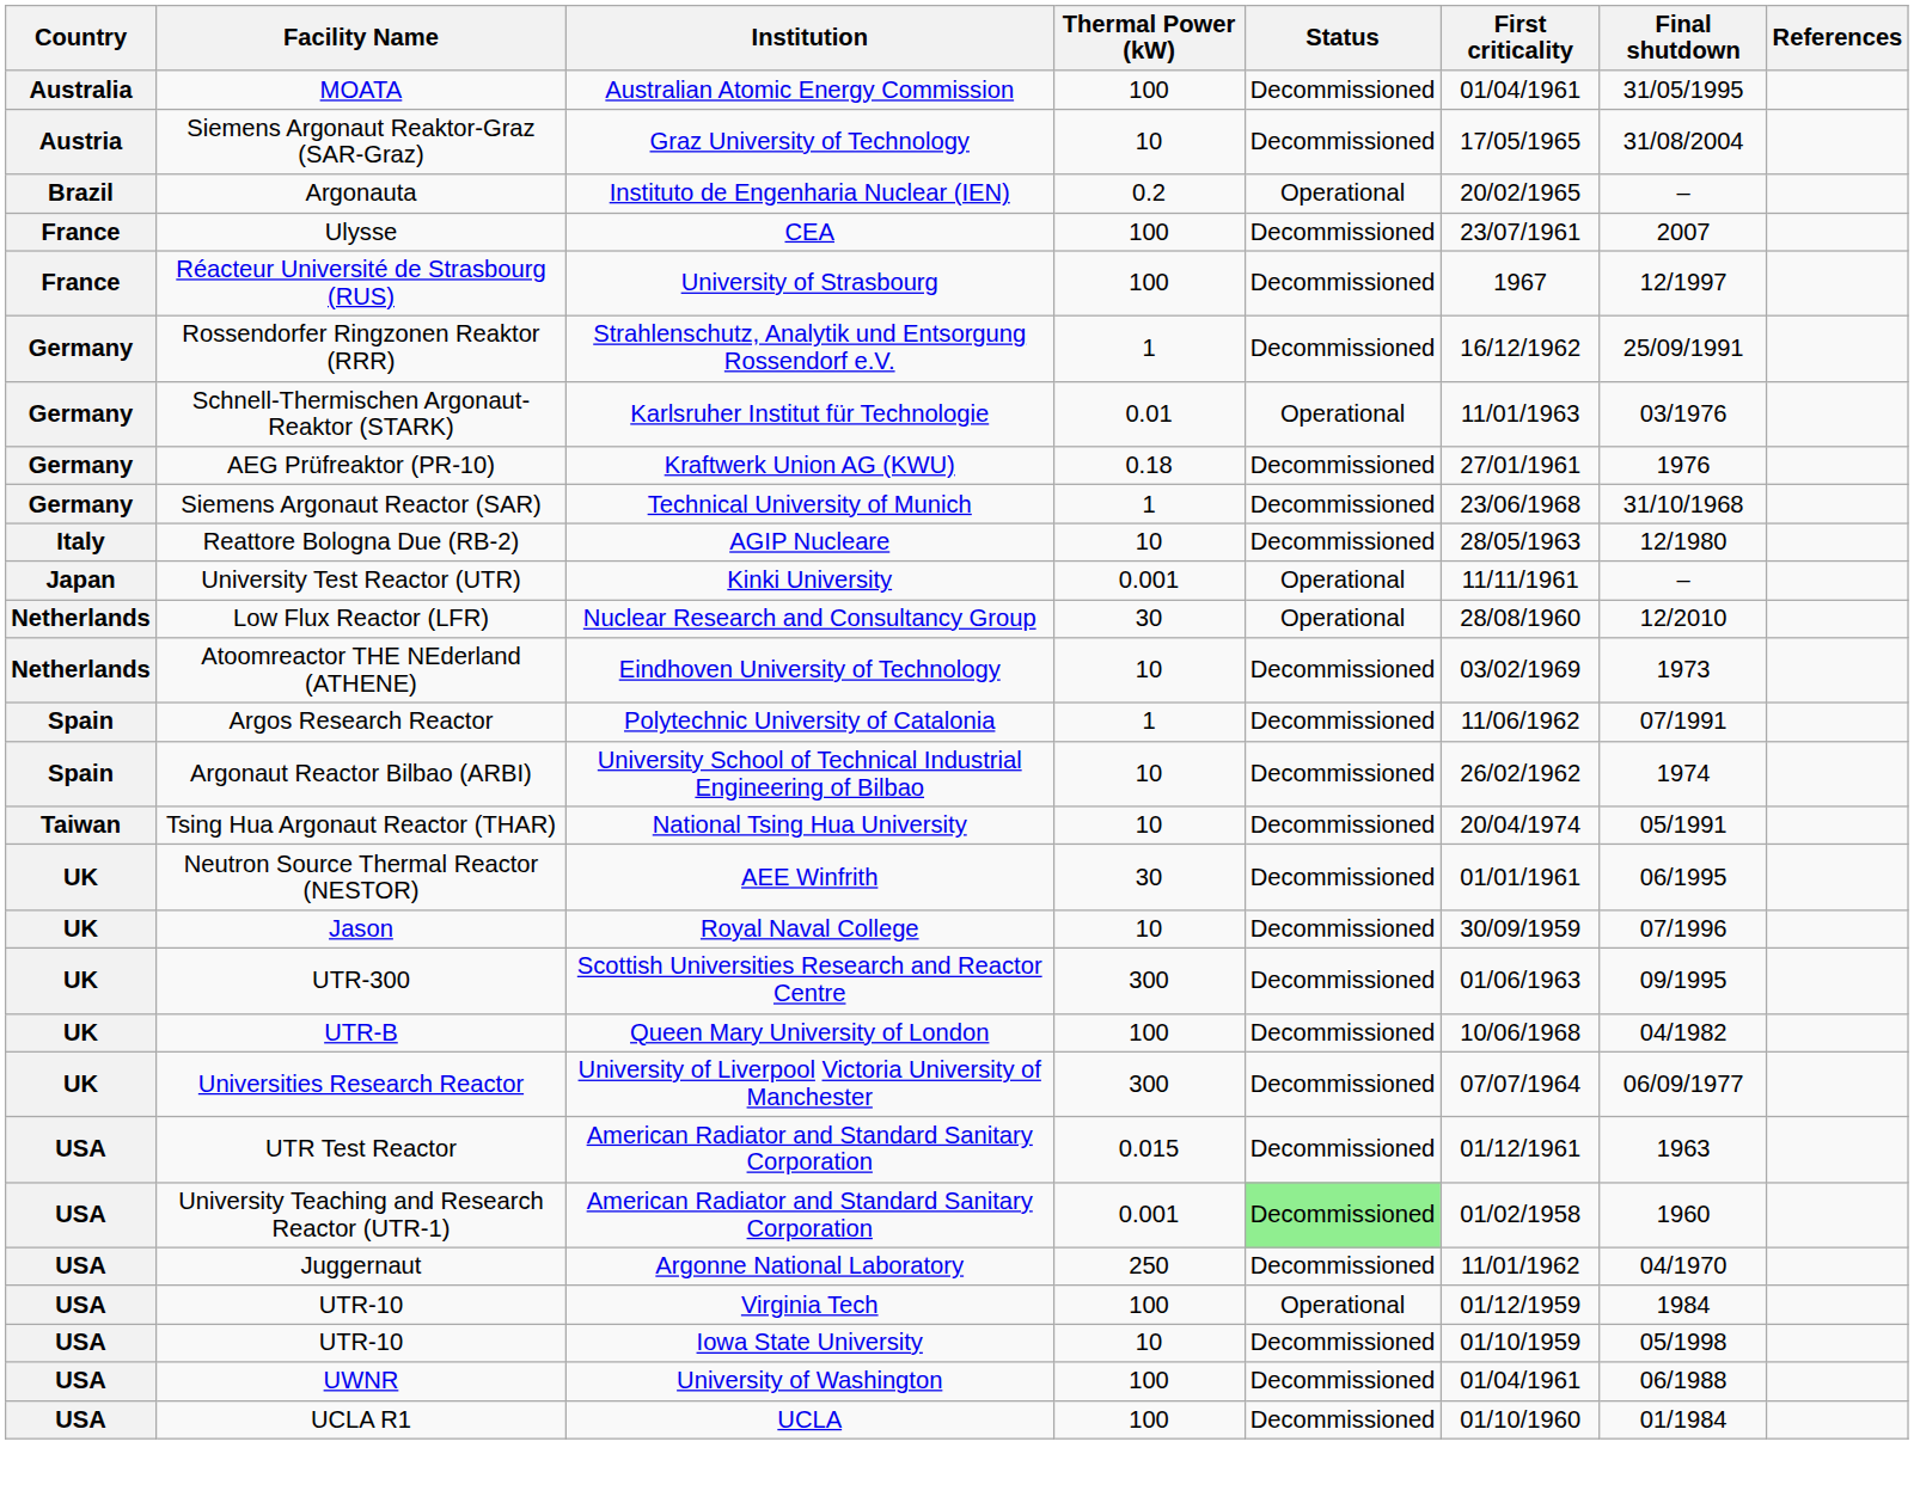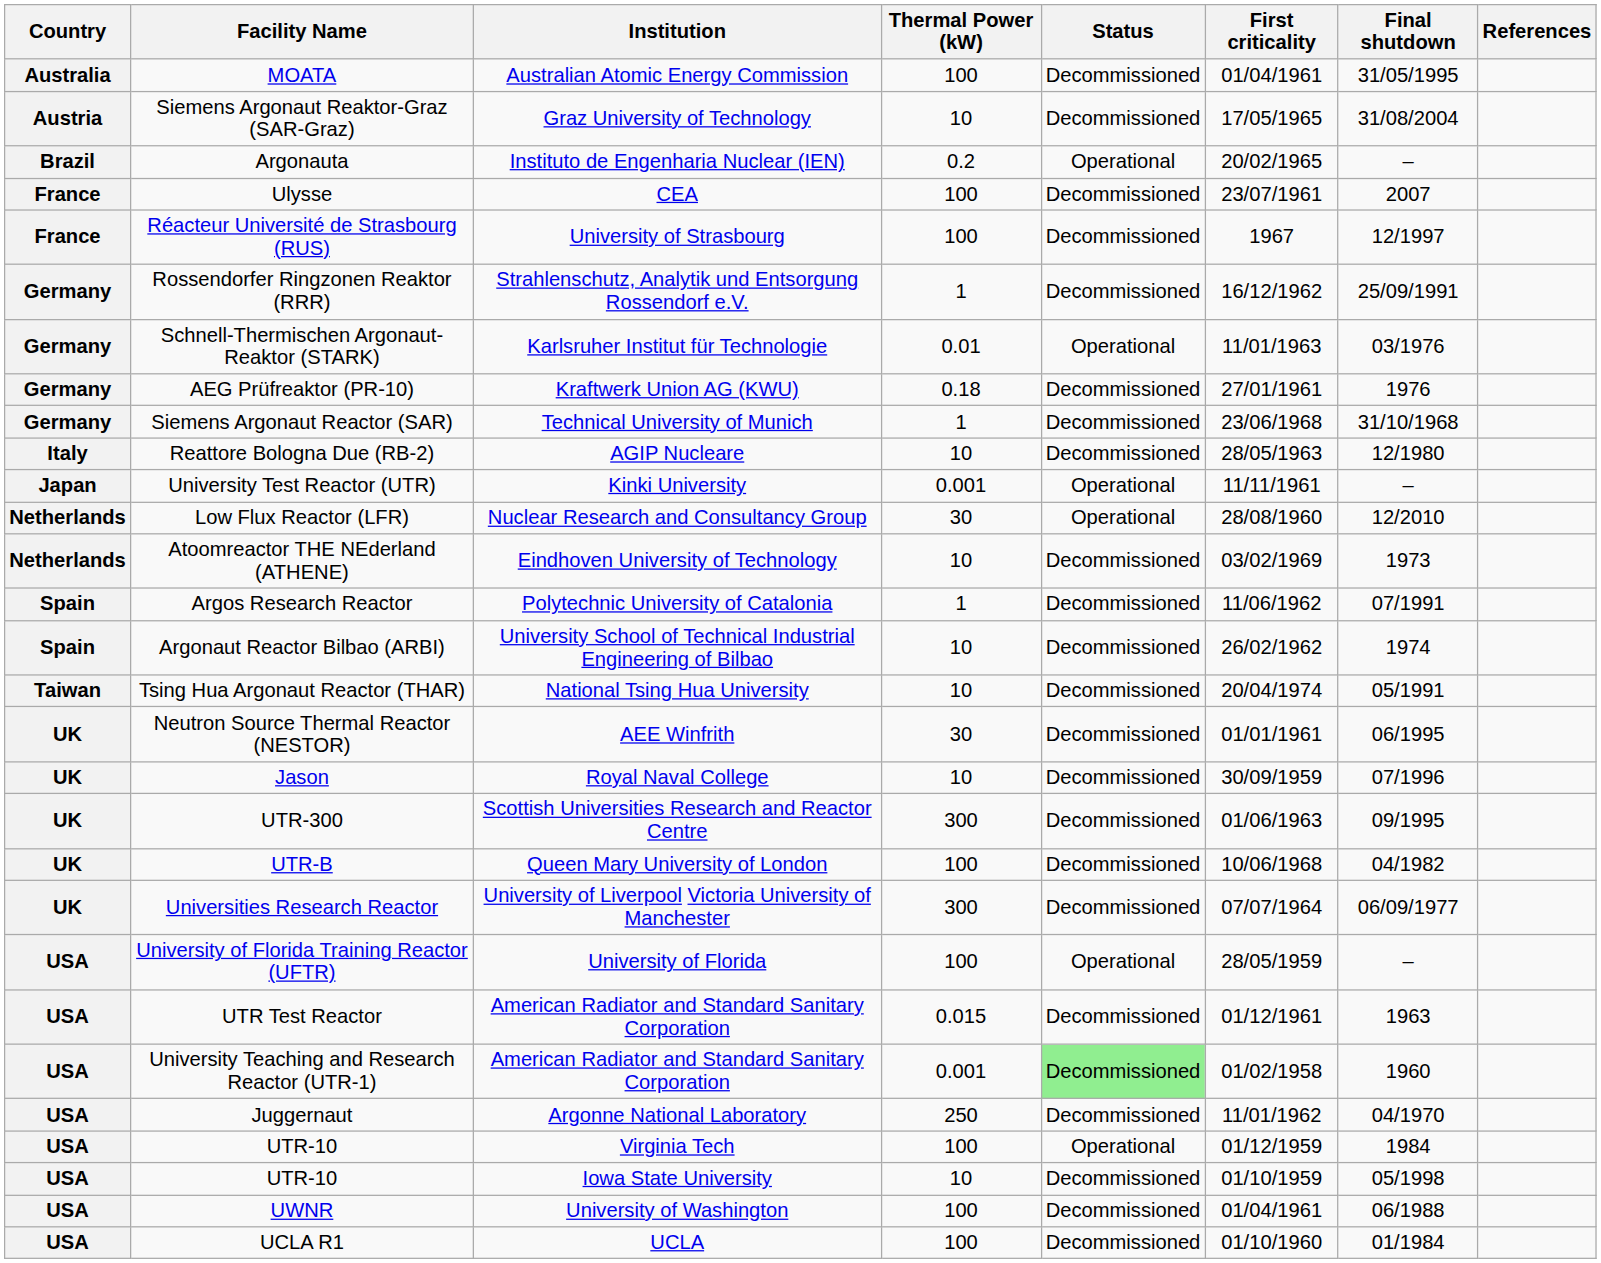+ row: USA | University of Florida Training Reactor (UFTR) | University of Florida | 100 | Operational | 28/05/1959 | –
